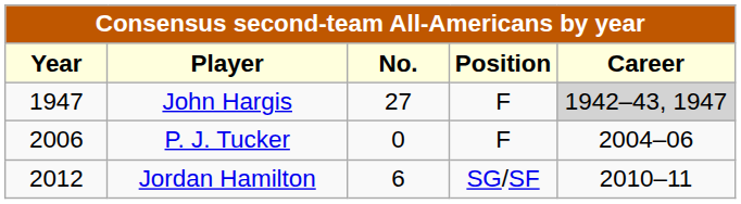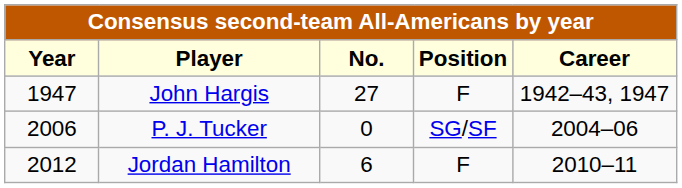John Hargis | Career: lightgrey background -> no background
P. J. Tucker | Position: F -> SG/SF
Jordan Hamilton | Position: SG/SF -> F
